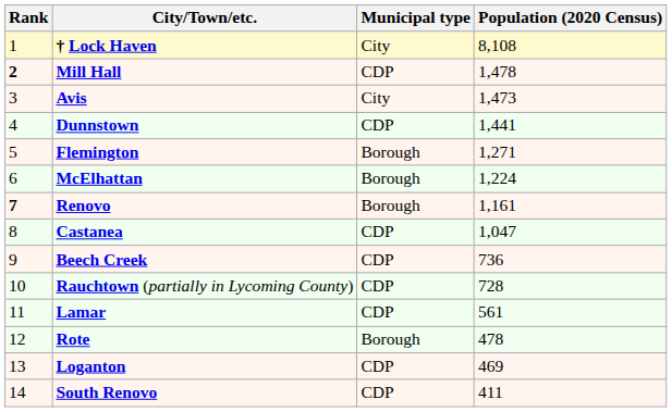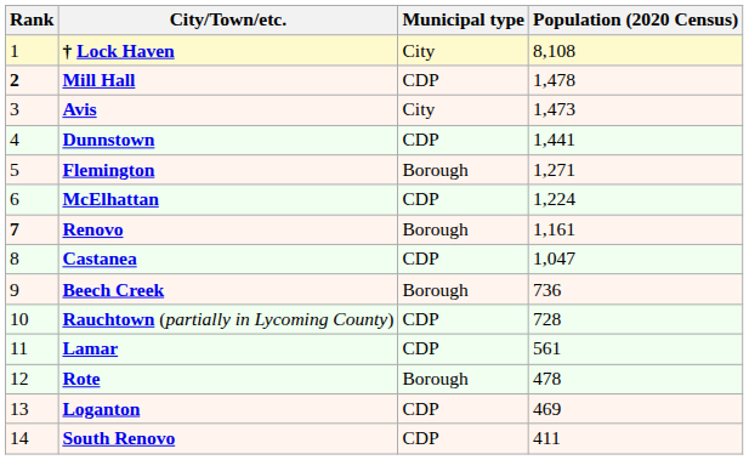McElhattan | Municipal type: Borough -> CDP
Beech Creek | Municipal type: CDP -> Borough
